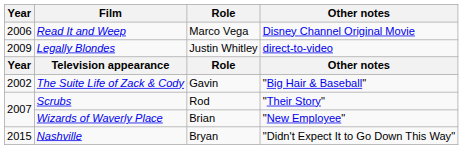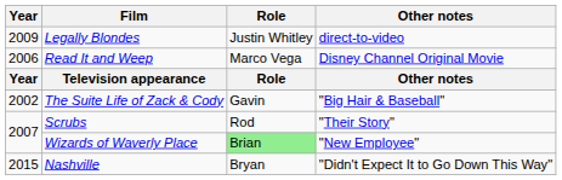rows swapped: Read It and Weep <-> Legally Blondes
Wizards of Waverly Place | Role: no background -> lightgreen background
